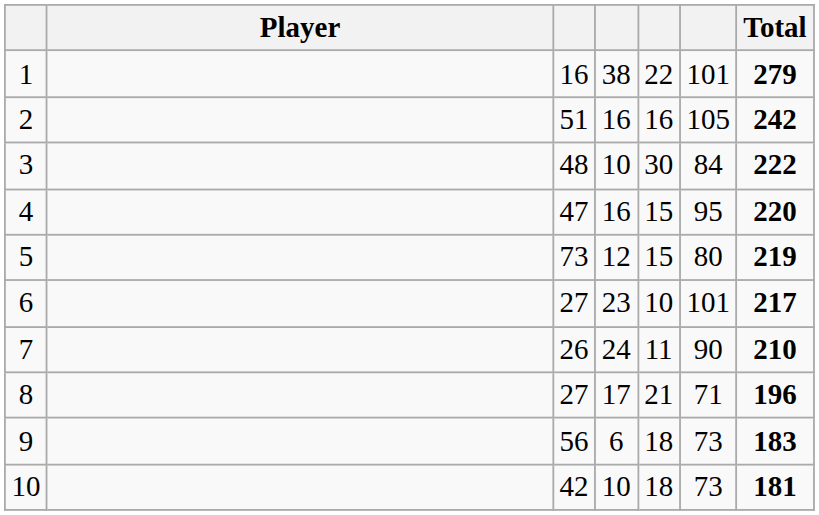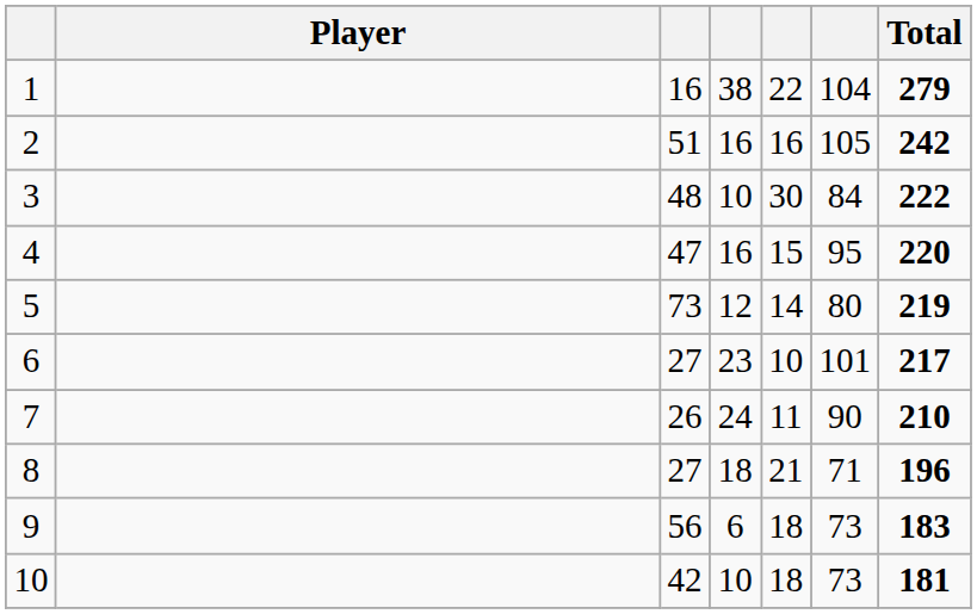1 | column 6: 101 -> 104
5 | column 5: 15 -> 14
8 | column 4: 17 -> 18
